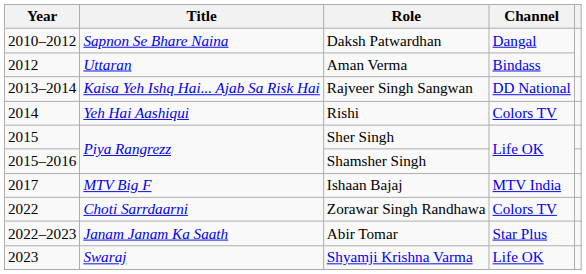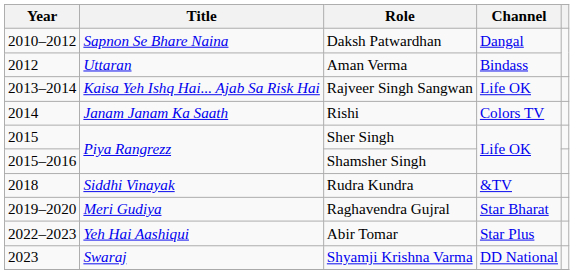Rajveer Singh Sangwan | Channel: DD National -> Life OK
Rishi | Title: Yeh Hai Aashiqui -> Janam Janam Ka Saath
- row: 2017 | MTV Big F | Ishaan Bajaj | MTV India
+ row: 2018 | Siddhi Vinayak | Rudra Kundra | &TV
+ row: 2019–2020 | Meri Gudiya | Raghavendra Gujral | Star Bharat
- row: 2022 | Choti Sarrdaarni | Zorawar Singh Randhawa | Colors TV
Abir Tomar | Title: Janam Janam Ka Saath -> Yeh Hai Aashiqui
Shyamji Krishna Varma | Channel: Life OK -> DD National
